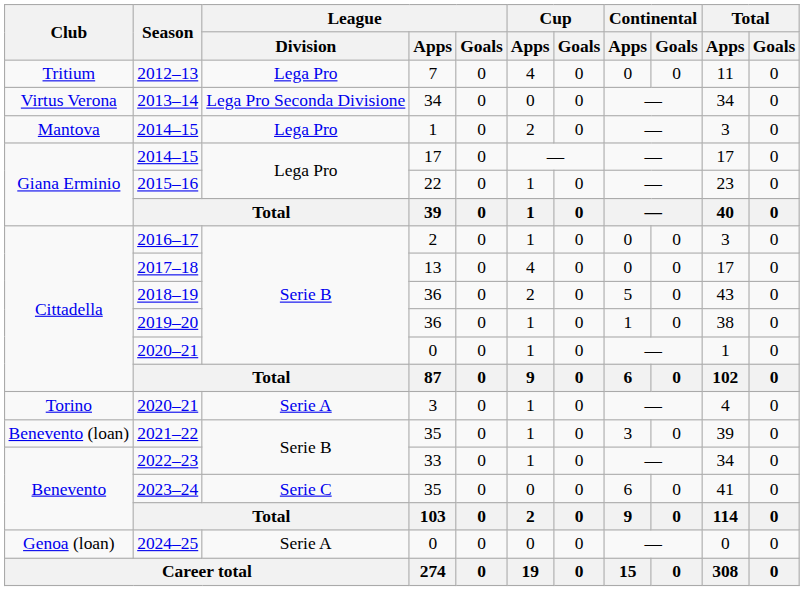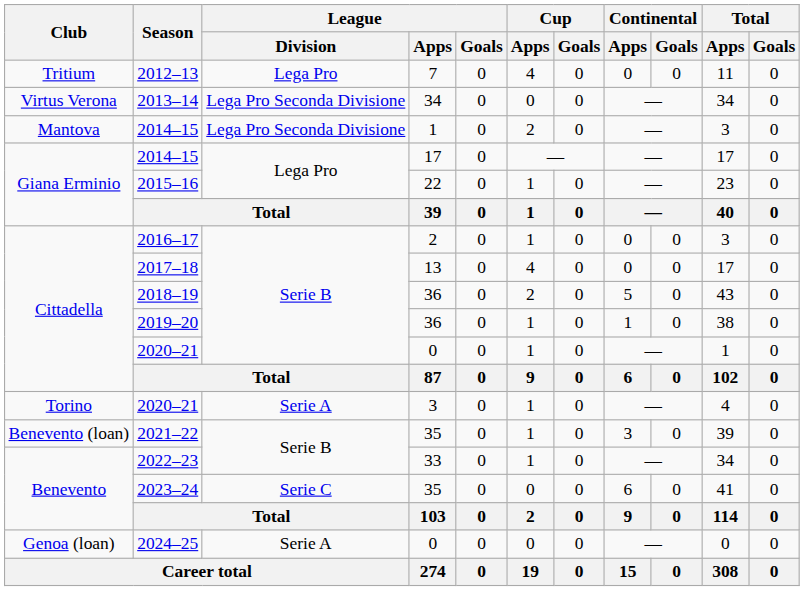2014–15 / 1 | League / Division: Lega Pro -> Lega Pro Seconda Divisione
